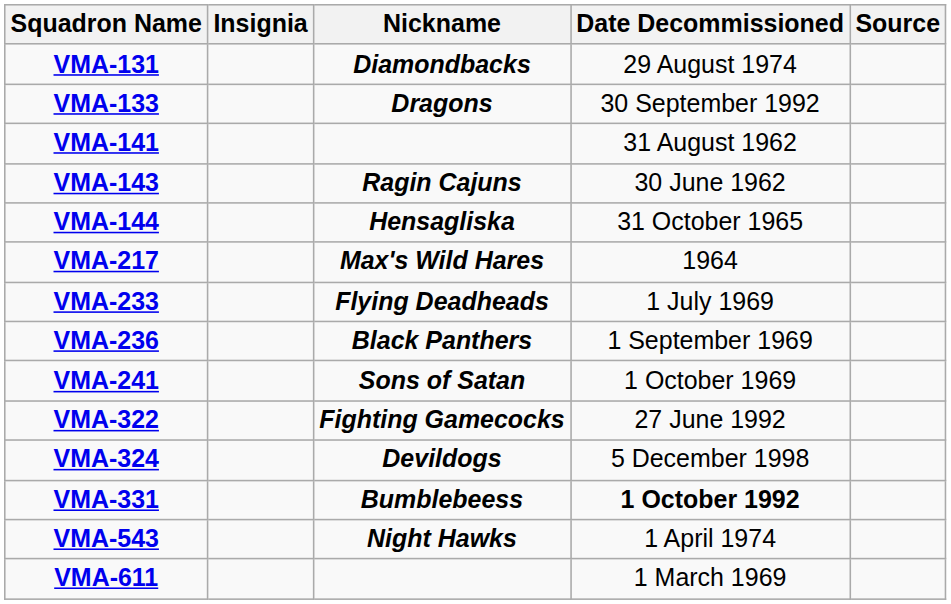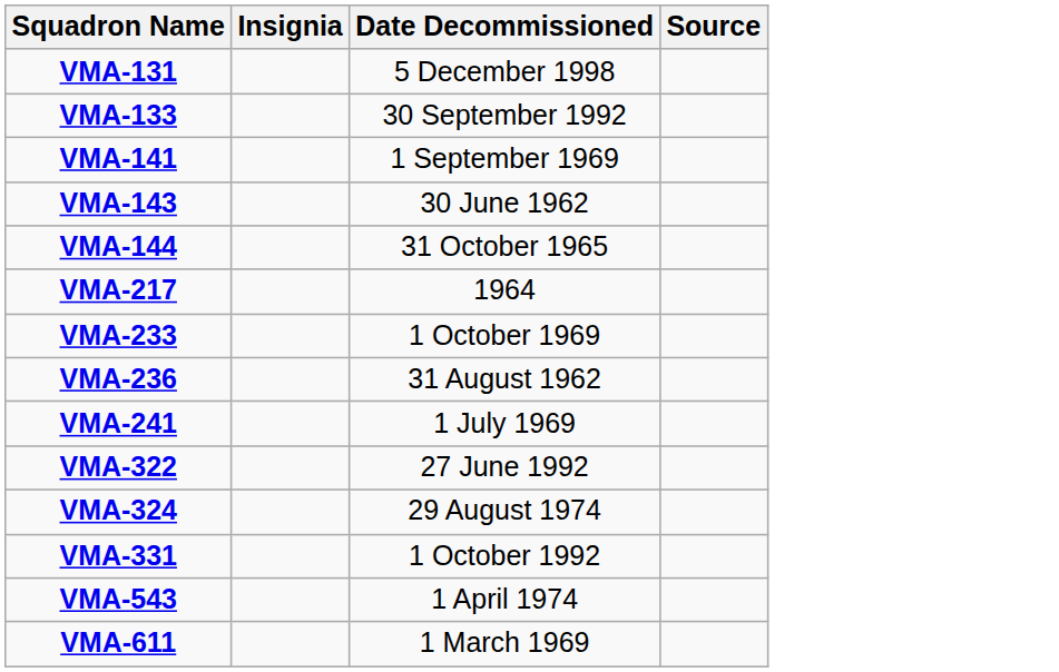- column: Nickname | Diamondbacks | Dragons | Ragin Cajuns | Hensagliska | Max's Wild Hares | Flying Deadheads | Black Panthers | Sons of Satan | Fighting Gamecocks | Devildogs | Bumblebeess | Night Hawks
VMA-131 | Date Decommissioned: 29 August 1974 -> 5 December 1998
VMA-141 | Date Decommissioned: 31 August 1962 -> 1 September 1969
VMA-233 | Date Decommissioned: 1 July 1969 -> 1 October 1969
VMA-236 | Date Decommissioned: 1 September 1969 -> 31 August 1962
VMA-241 | Date Decommissioned: 1 October 1969 -> 1 July 1969
VMA-324 | Date Decommissioned: 5 December 1998 -> 29 August 1974
VMA-331 | Date Decommissioned: bold -> normal
